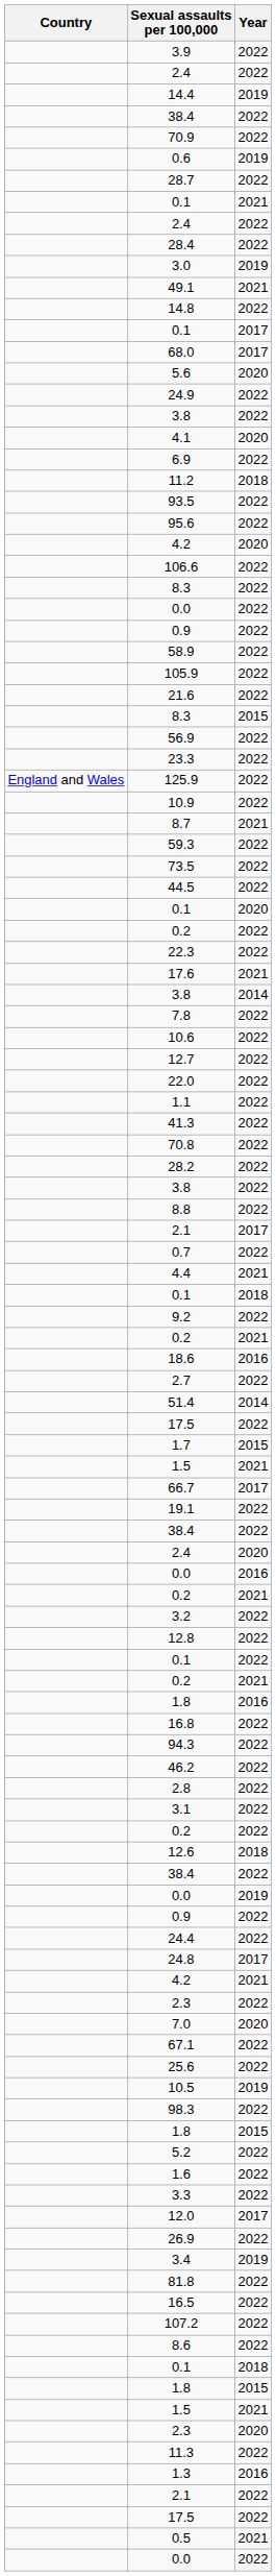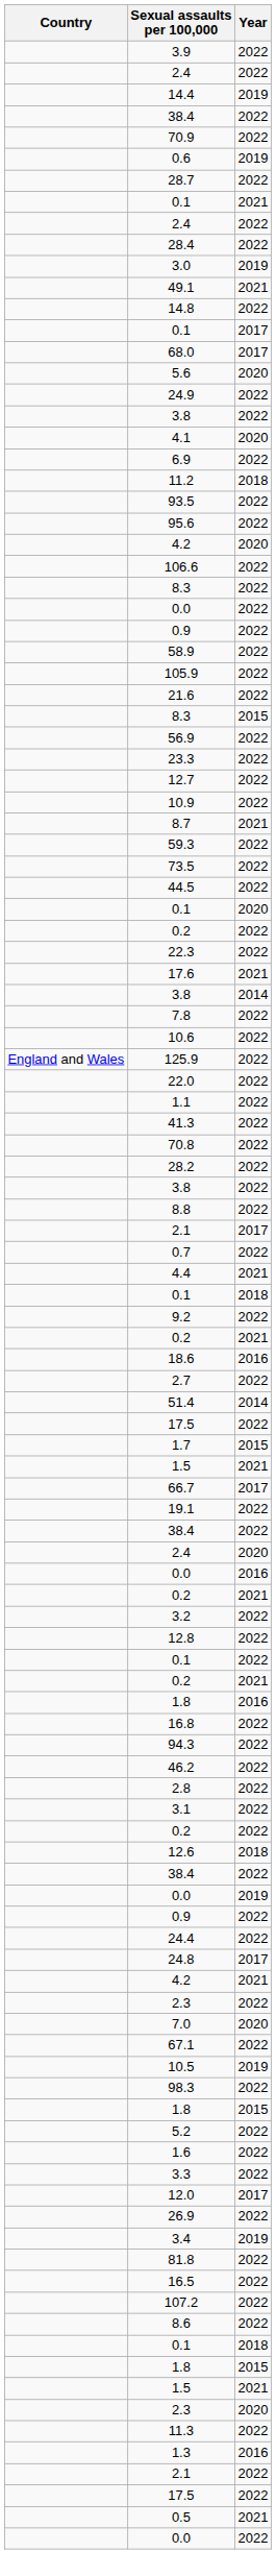rows swapped: 125.9 <-> 12.7
- row: 25.6 | 2022
